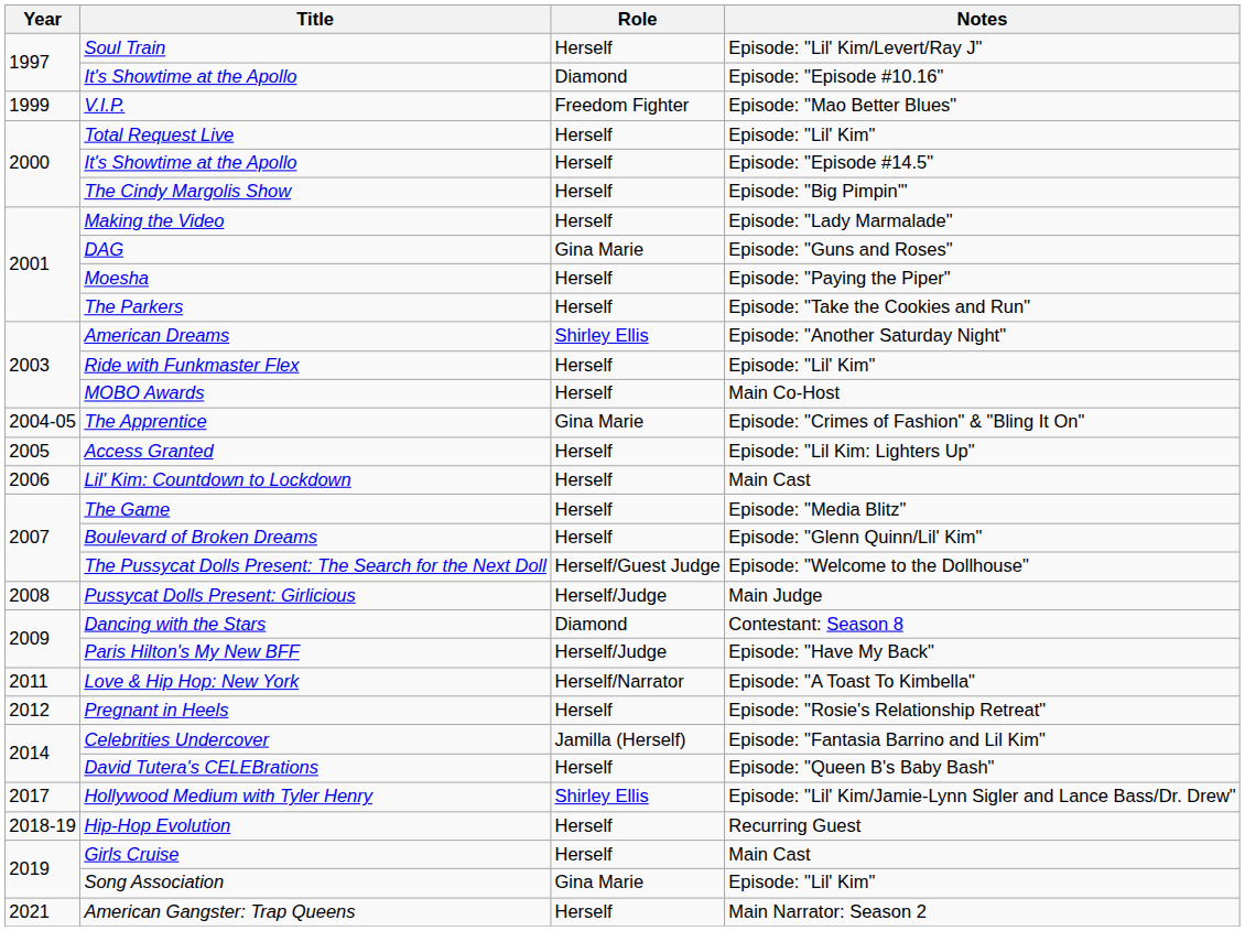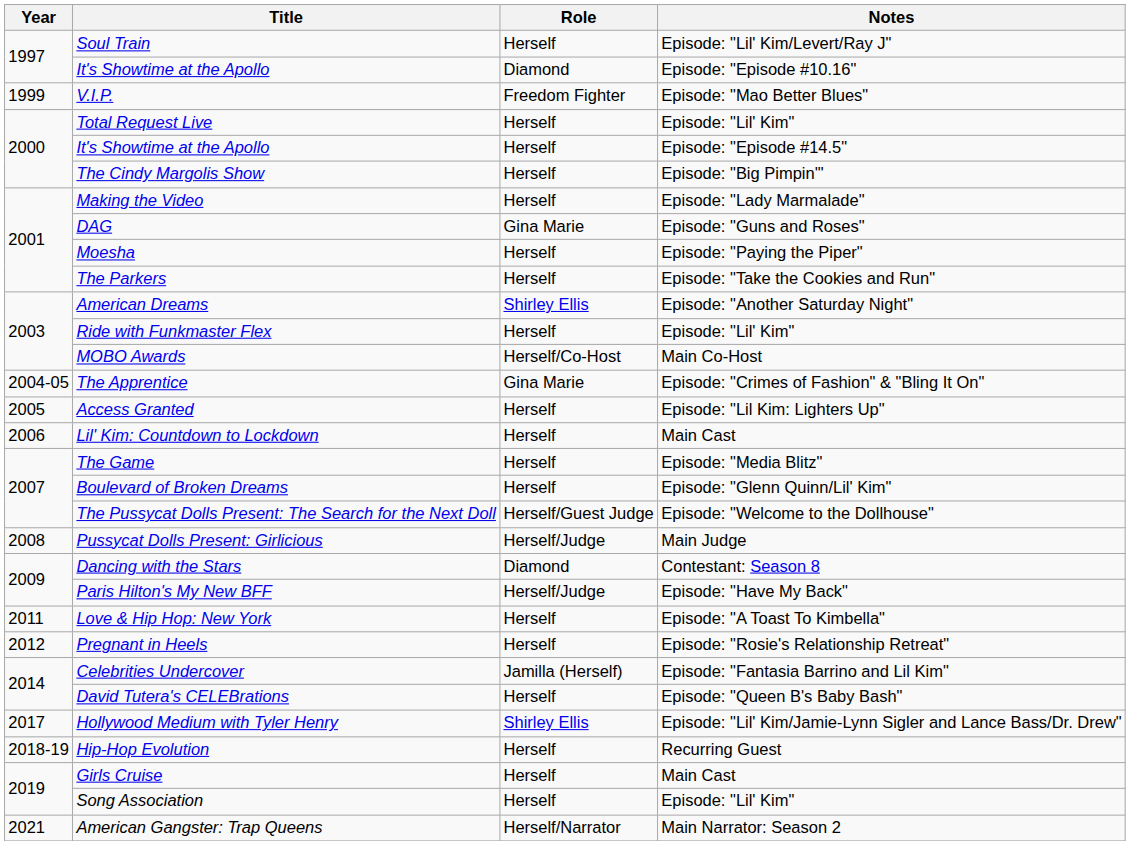MOBO Awards | Role: Herself -> Herself/Co-Host
Love & Hip Hop: New York | Role: Herself/Narrator -> Herself
Song Association | Role: Gina Marie -> Herself
American Gangster: Trap Queens | Role: Herself -> Herself/Narrator
